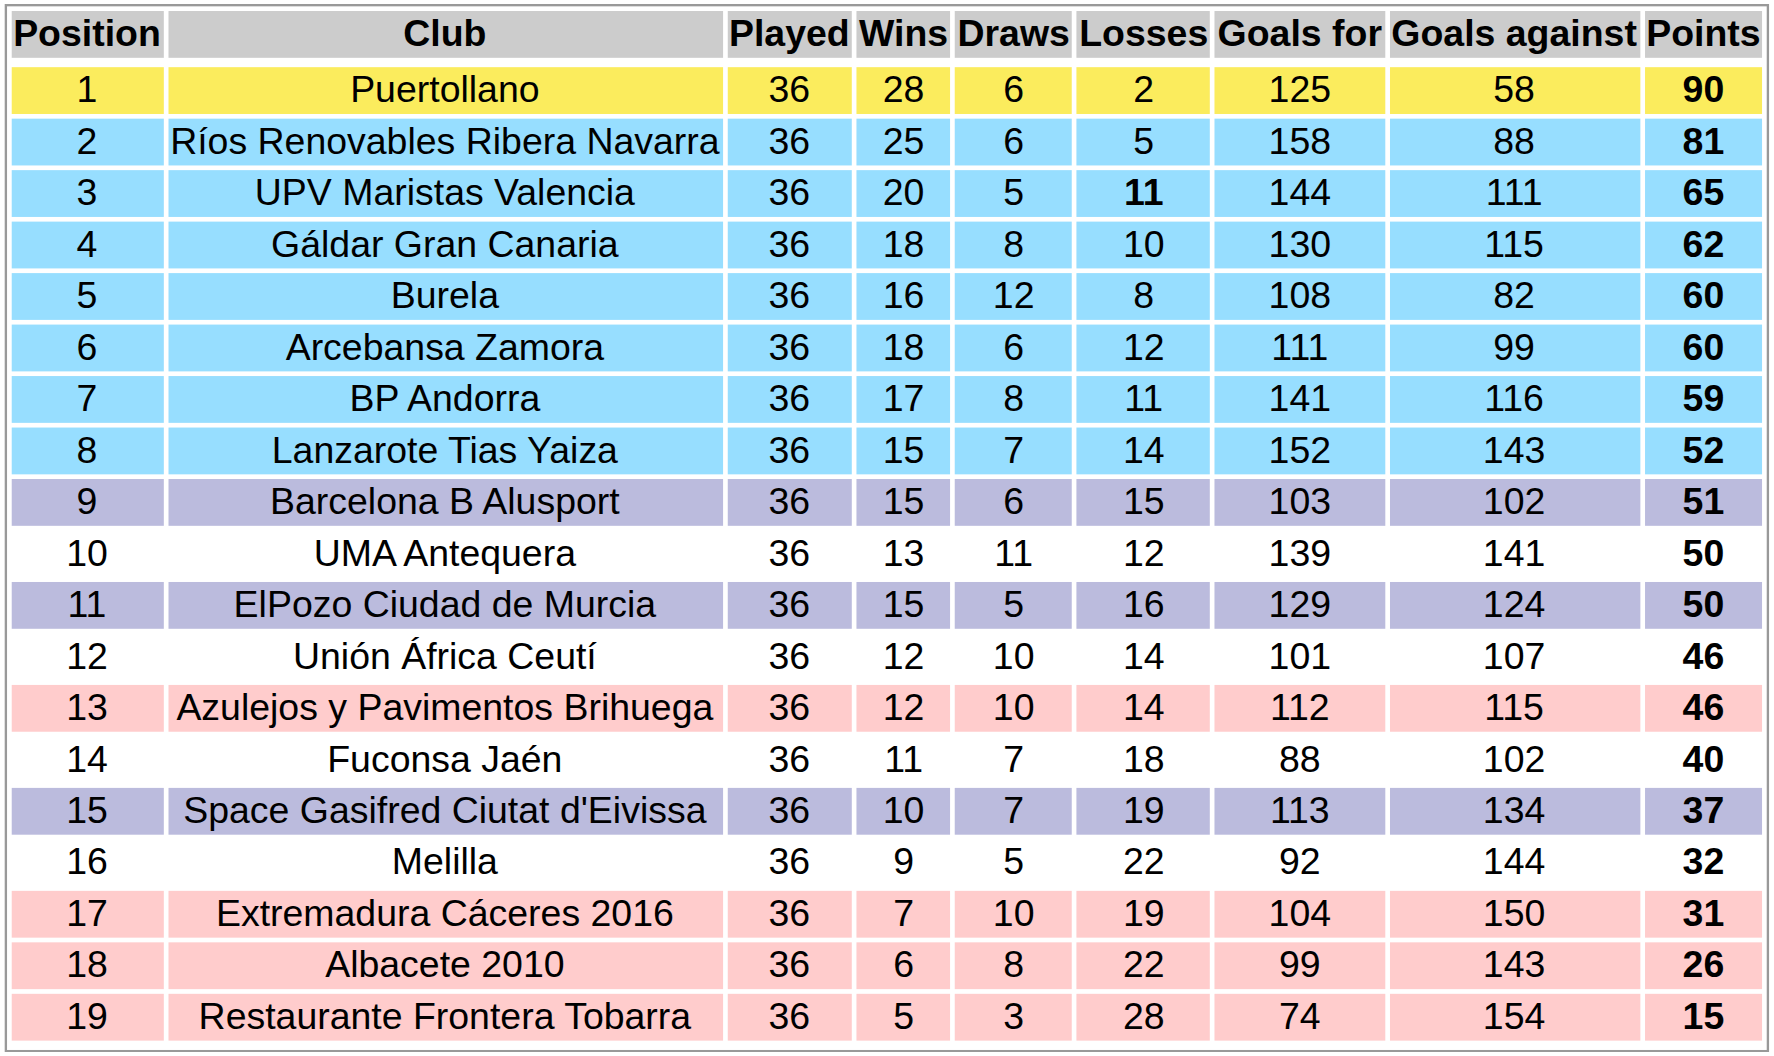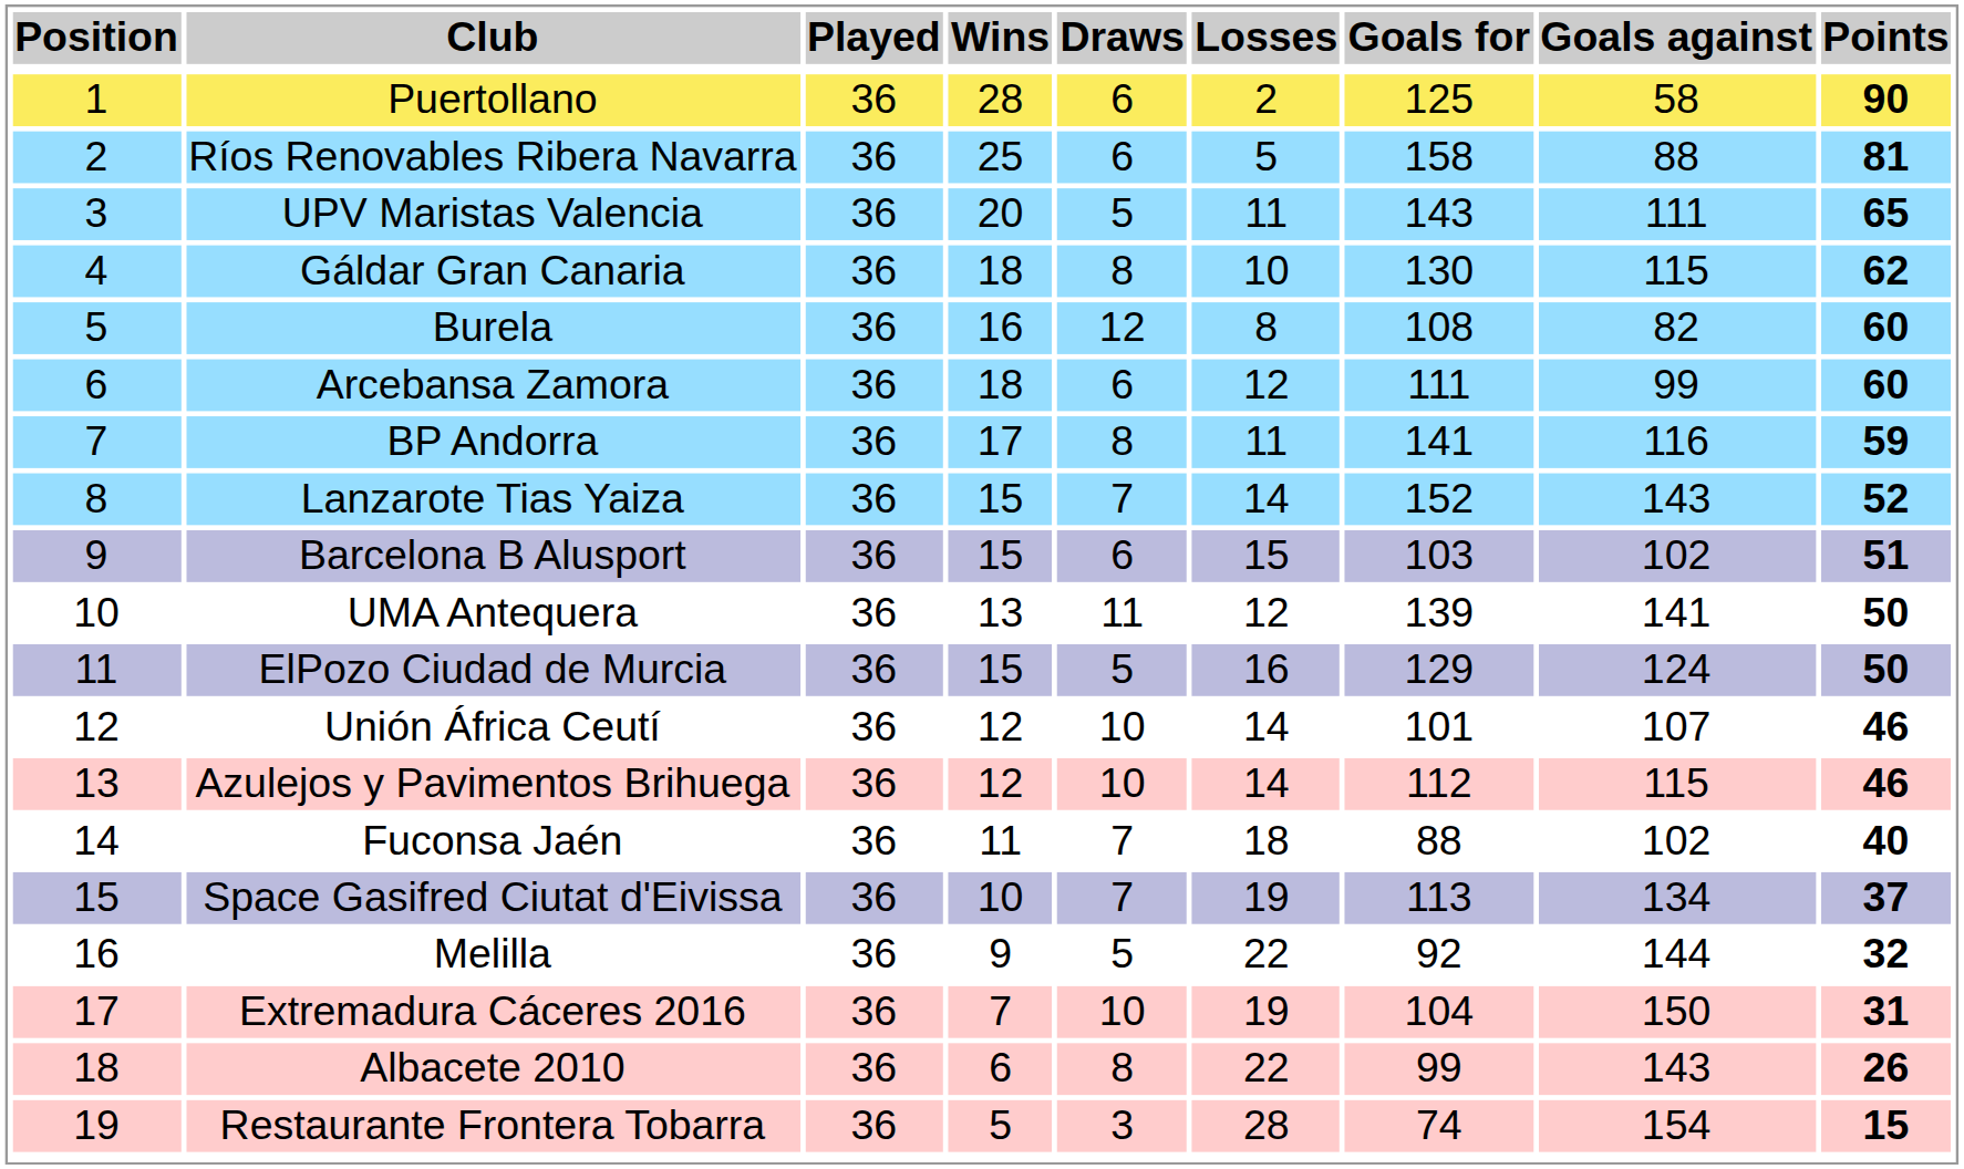UPV Maristas Valencia | Losses: bold -> normal
UPV Maristas Valencia | Goals for: 144 -> 143
